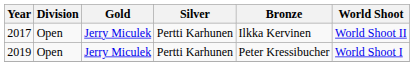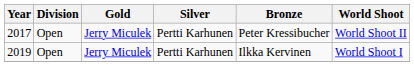2017 | Bronze: Ilkka Kervinen -> Peter Kressibucher
2019 | Bronze: Peter Kressibucher -> Ilkka Kervinen
